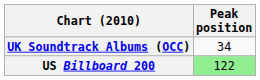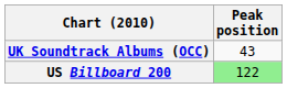UK Soundtrack Albums (OCC) | Peak position: 34 -> 43
